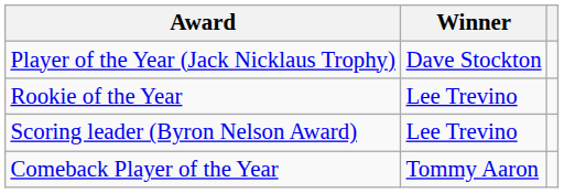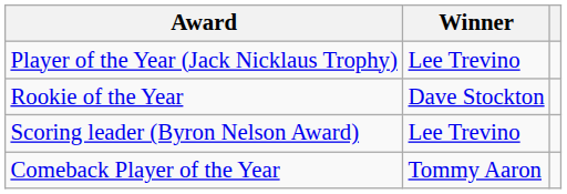Player of the Year (Jack Nicklaus Trophy) | Winner: Dave Stockton -> Lee Trevino
Rookie of the Year | Winner: Lee Trevino -> Dave Stockton
